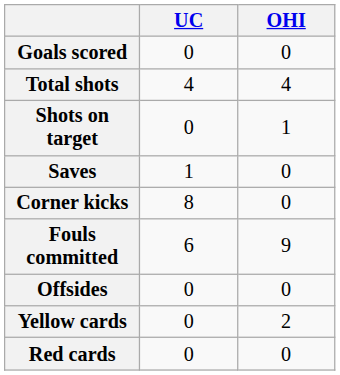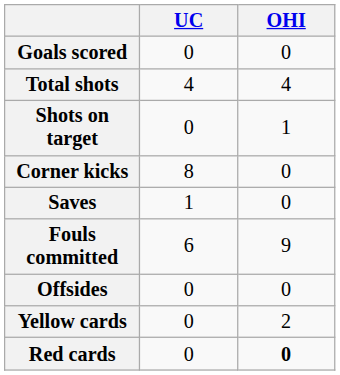rows swapped: Saves <-> Corner kicks
Red cards | OHI: normal -> bold
